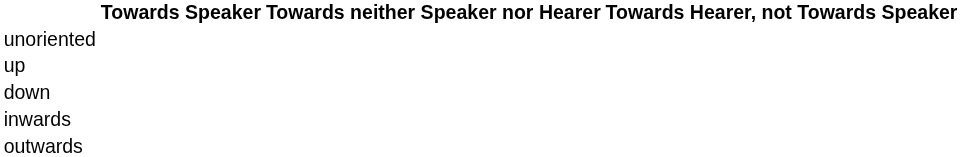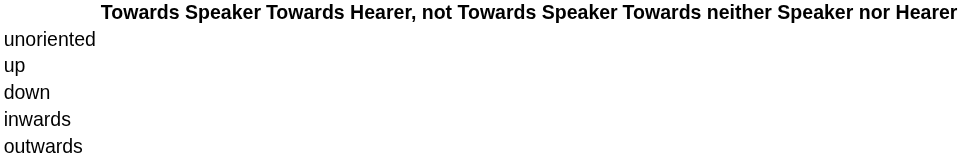columns swapped: Towards Hearer, not Towards Speaker <-> Towards neither Speaker nor Hearer
